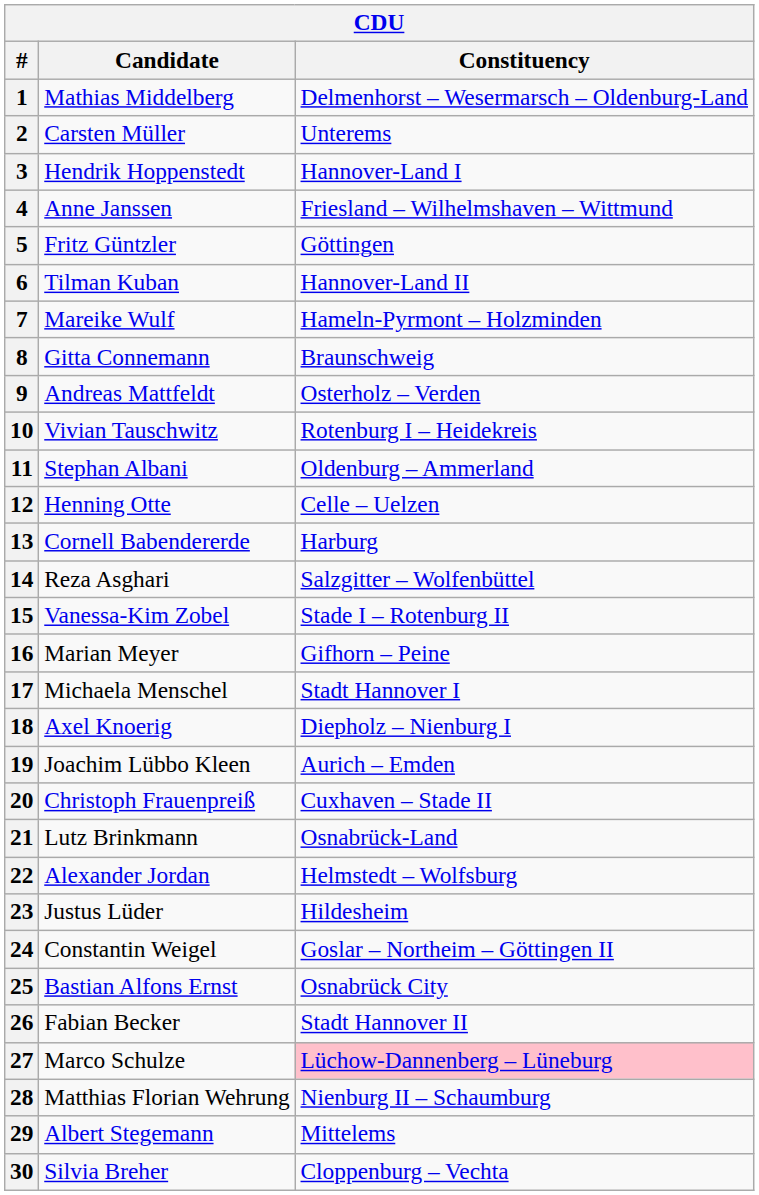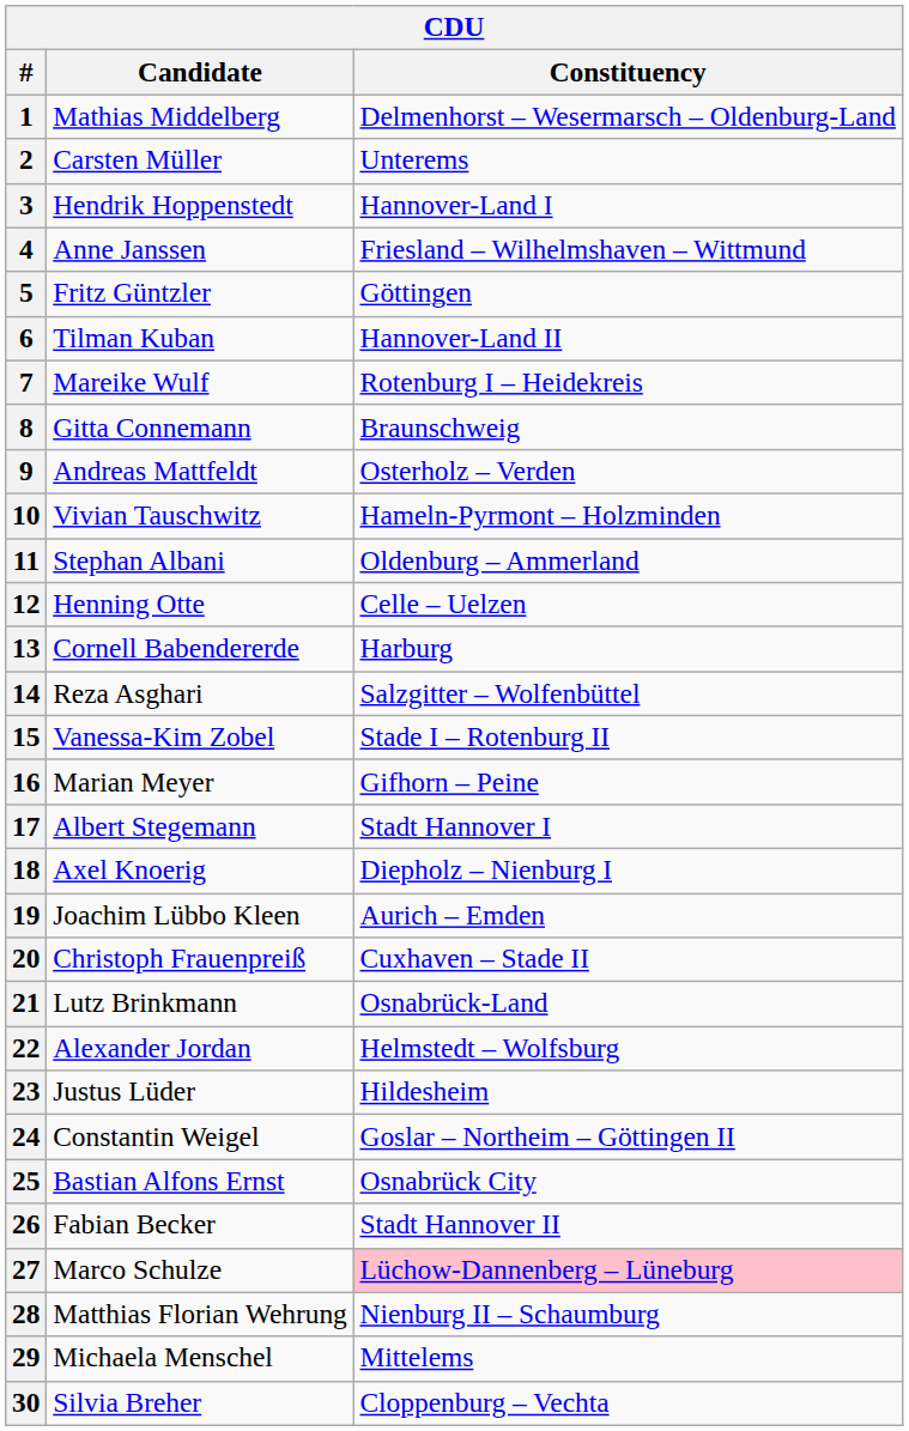7 | Constituency: Hameln-Pyrmont – Holzminden -> Rotenburg I – Heidekreis
10 | Constituency: Rotenburg I – Heidekreis -> Hameln-Pyrmont – Holzminden
17 | Candidate: Michaela Menschel -> Albert Stegemann
29 | Candidate: Albert Stegemann -> Michaela Menschel
